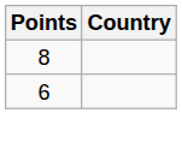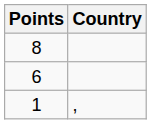+ row: 1 | ,
